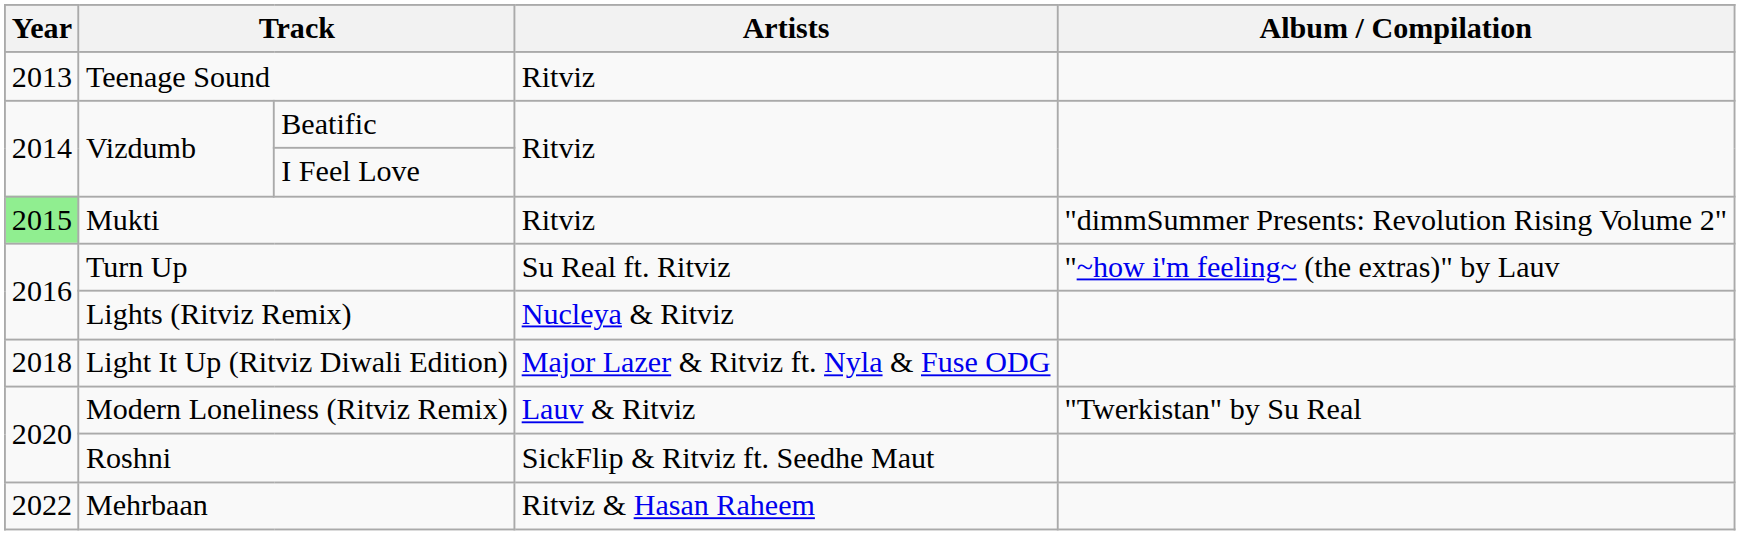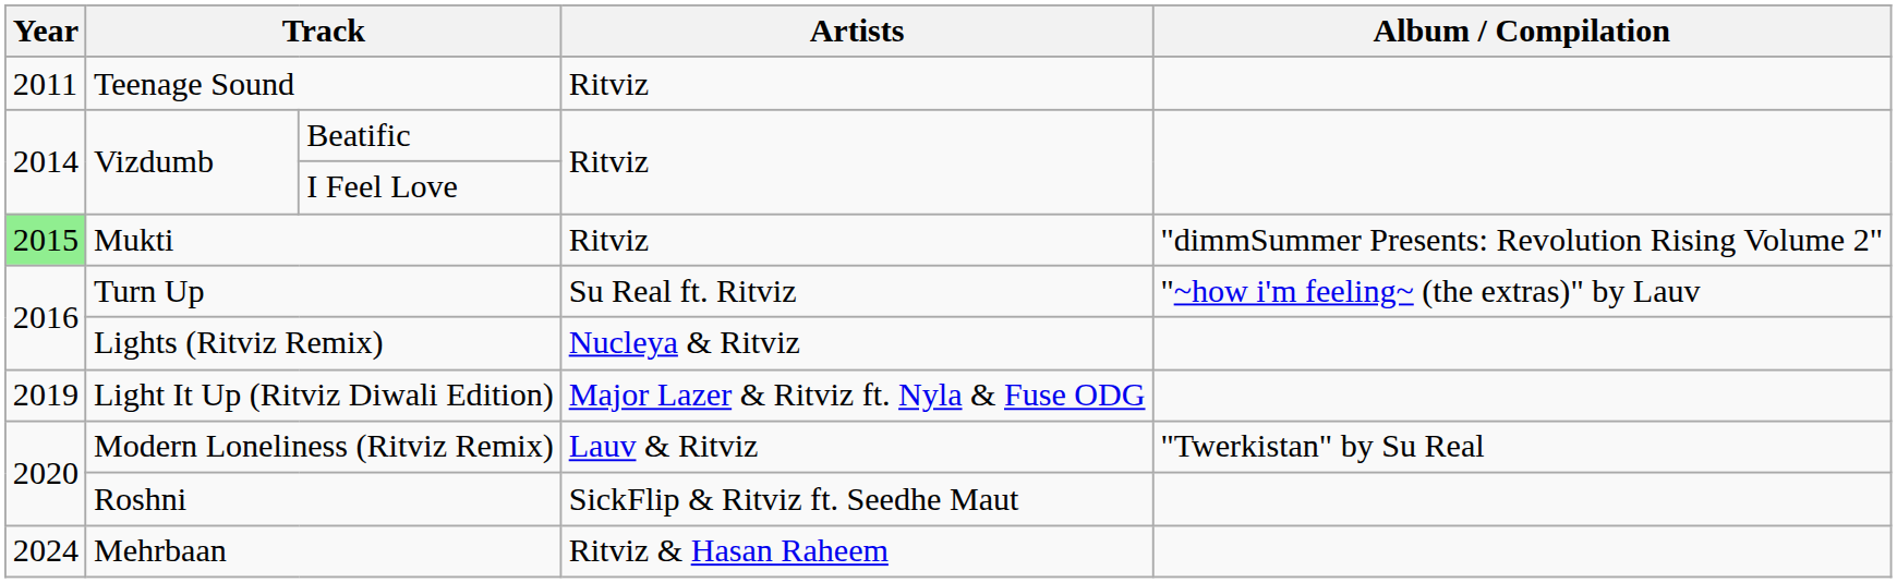Teenage Sound | Year: 2013 -> 2011
Light It Up (Ritviz Diwali Edition) | Year: 2018 -> 2019
Mehrbaan | Year: 2022 -> 2024
